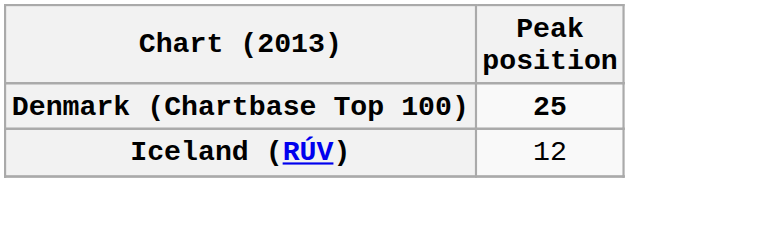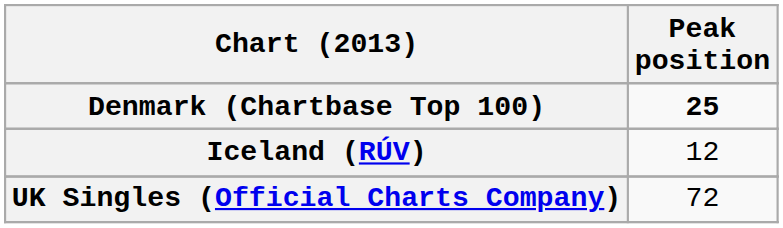+ row: UK Singles (Official Charts Company) | 72
